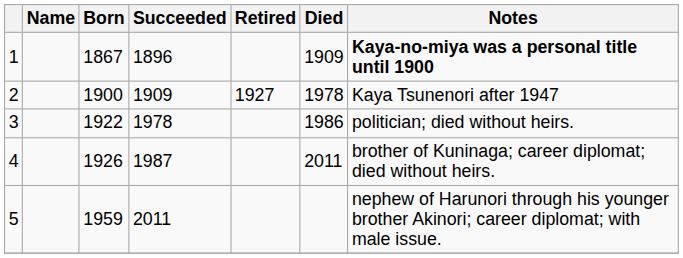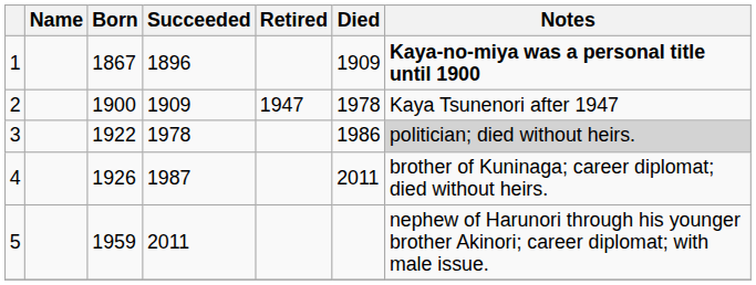2 | Retired: 1927 -> 1947
3 | Notes: no background -> lightgrey background
